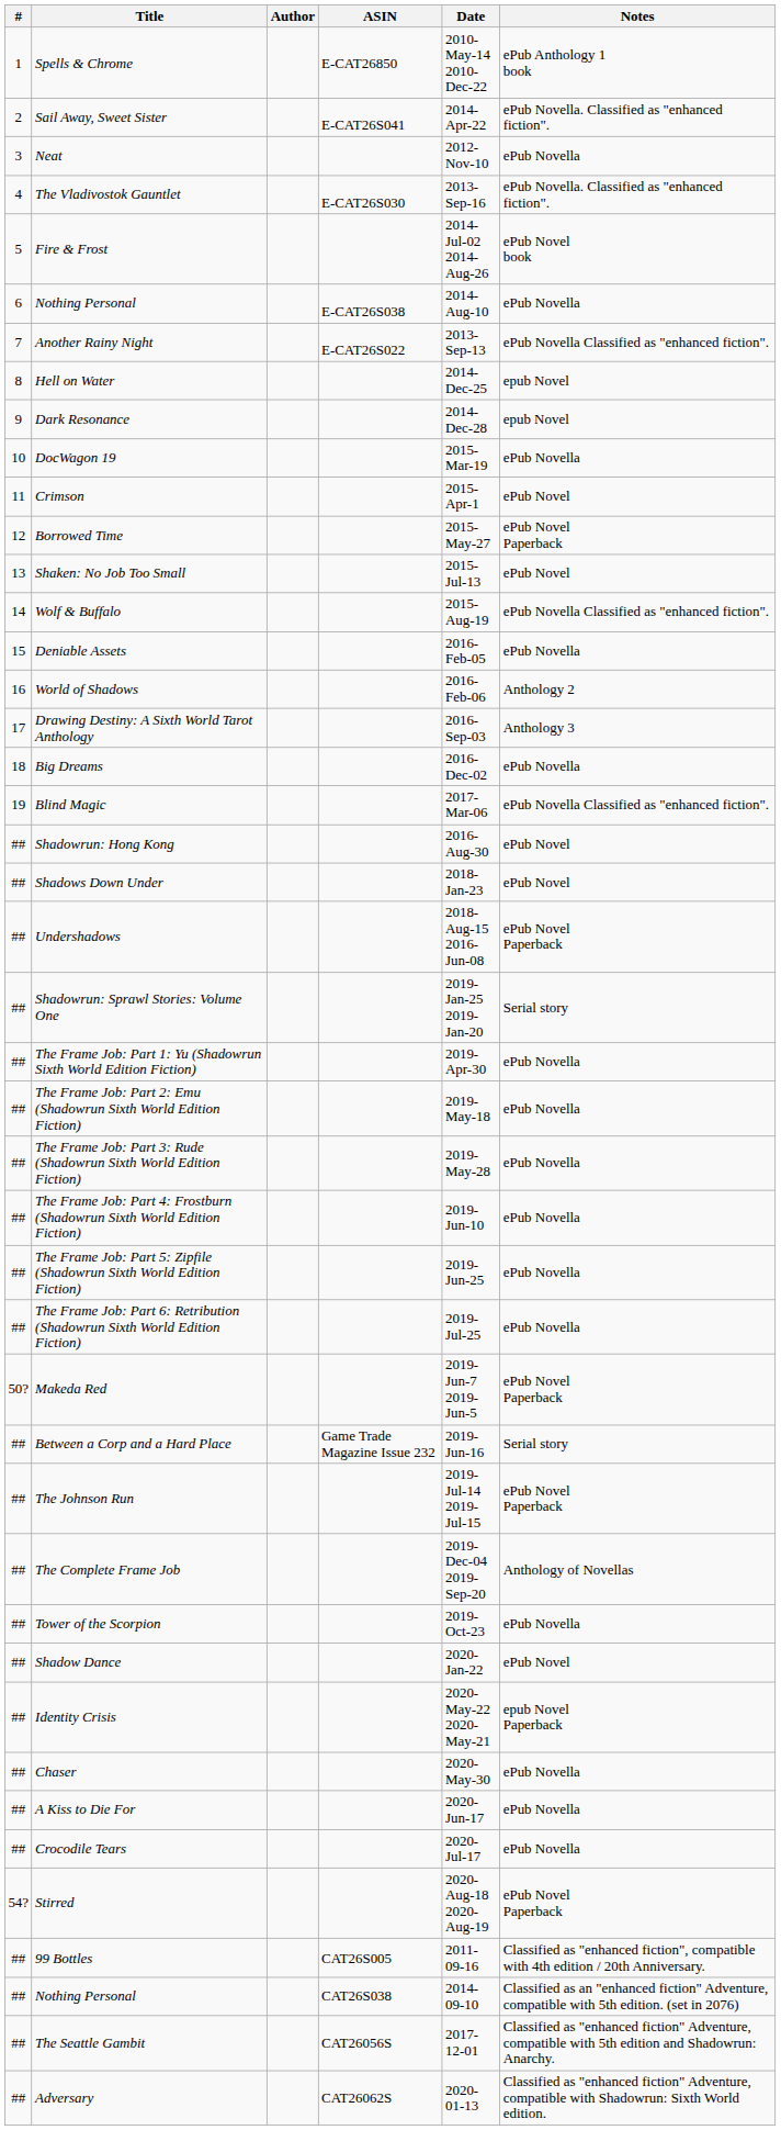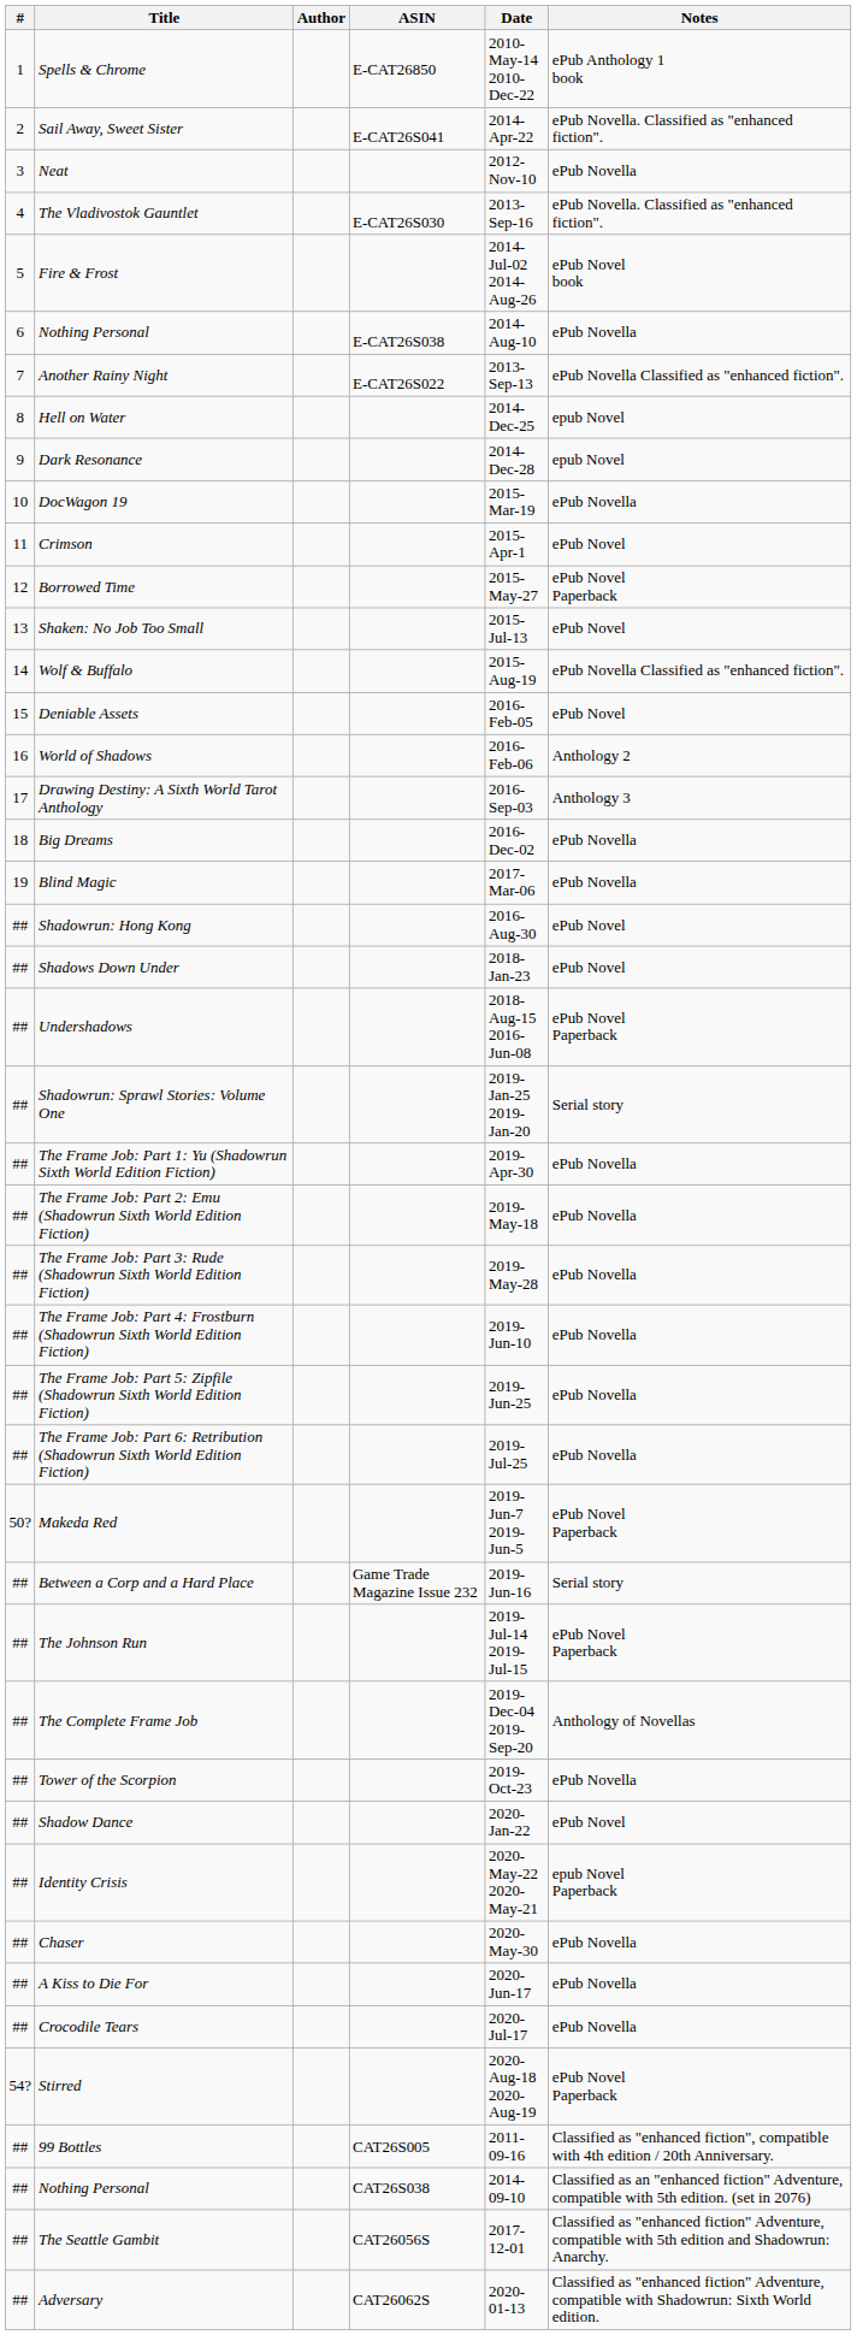Deniable Assets | Notes: ePub Novella -> ePub Novel
Blind Magic | Notes: ePub Novella Classified as "enhanced fiction". -> ePub Novella
